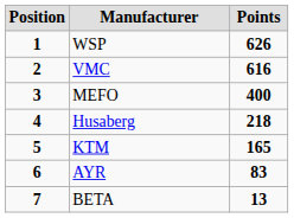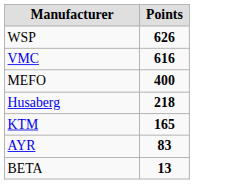- column: Position | 1 | 2 | 3 | 4 | 5 | 6 | 7
